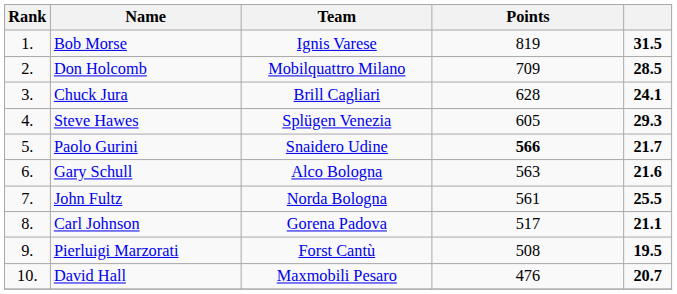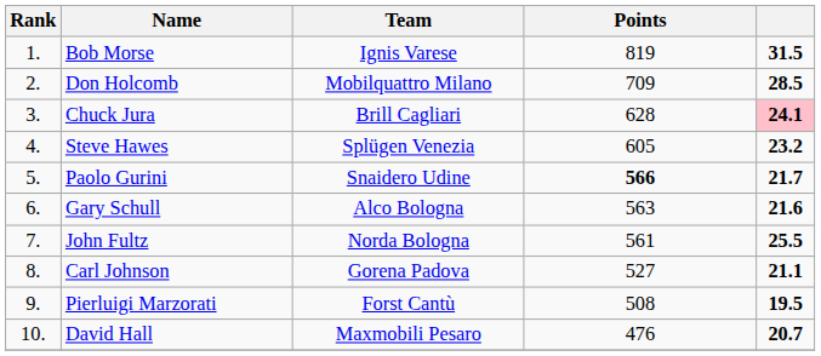Chuck Jura | column 5: no background -> pink background
Steve Hawes | column 5: 29.3 -> 23.2
Carl Johnson | Points: 517 -> 527
